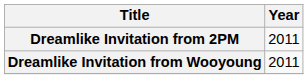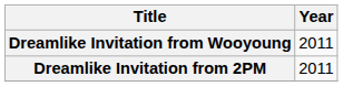rows swapped: Dreamlike Invitation from 2PM <-> Dreamlike Invitation from Wooyoung
